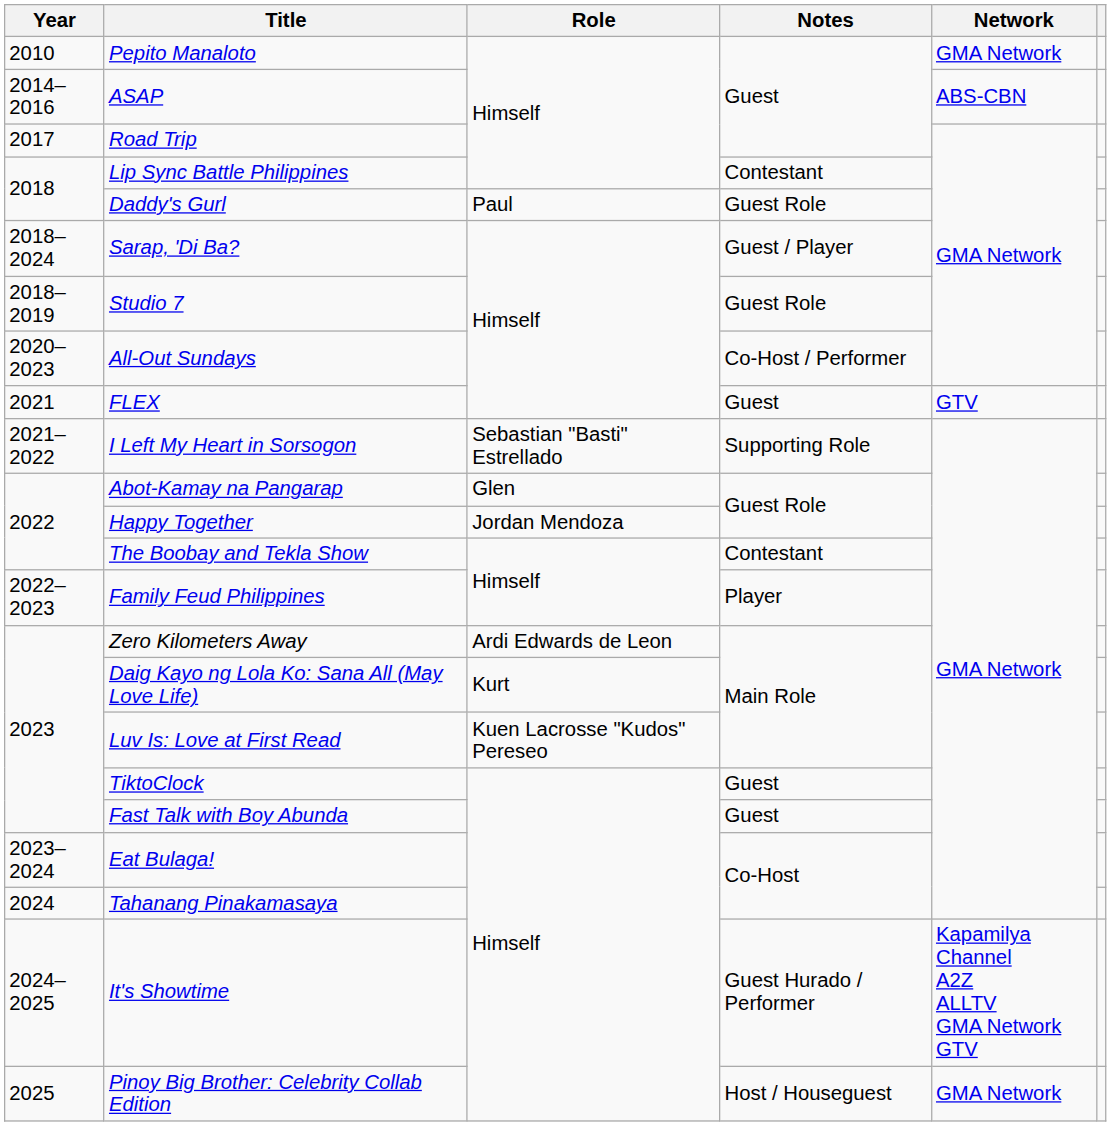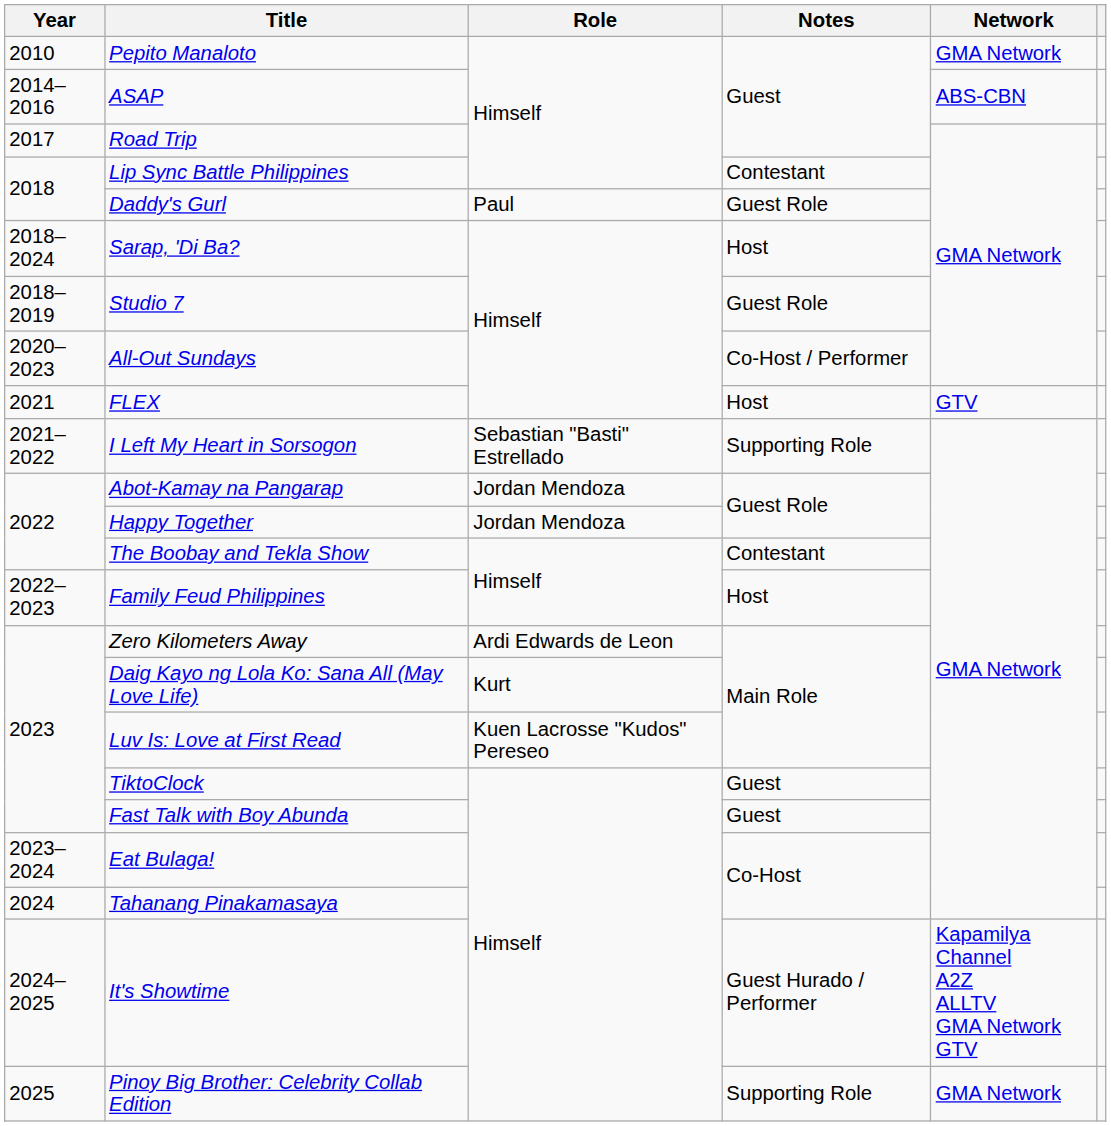Sarap, 'Di Ba? | Notes: Guest / Player -> Host
FLEX | Notes: Guest -> Host
Abot-Kamay na Pangarap | Role: Glen -> Jordan Mendoza
Family Feud Philippines | Notes: Player -> Host
Pinoy Big Brother: Celebrity Collab Edition | Notes: Host / Houseguest -> Supporting Role
